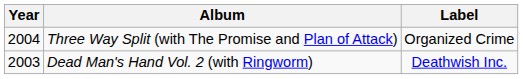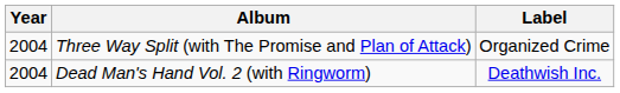Dead Man's Hand Vol. 2 (with Ringworm) | Year: 2003 -> 2004
